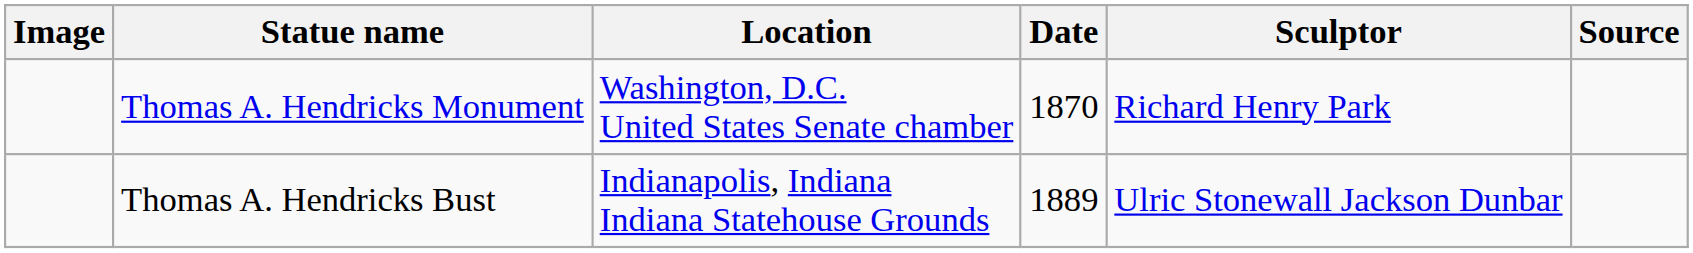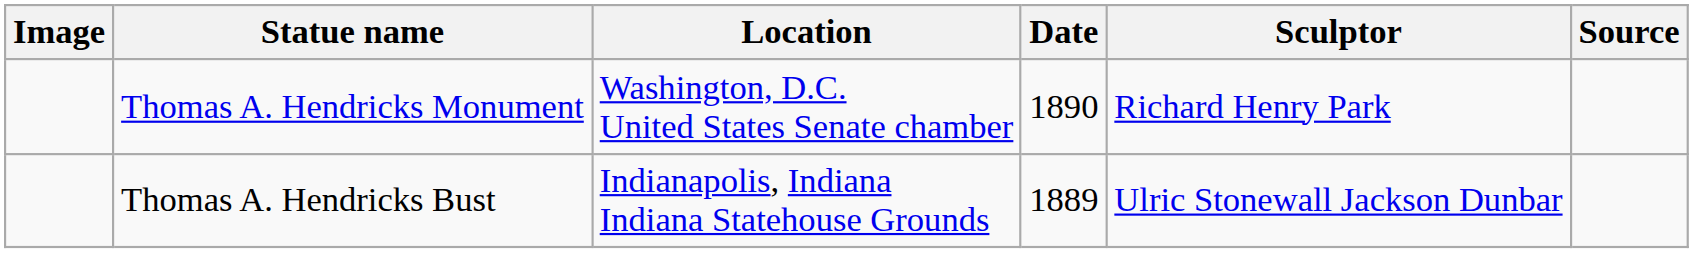Thomas A. Hendricks Monument | Date: 1870 -> 1890
